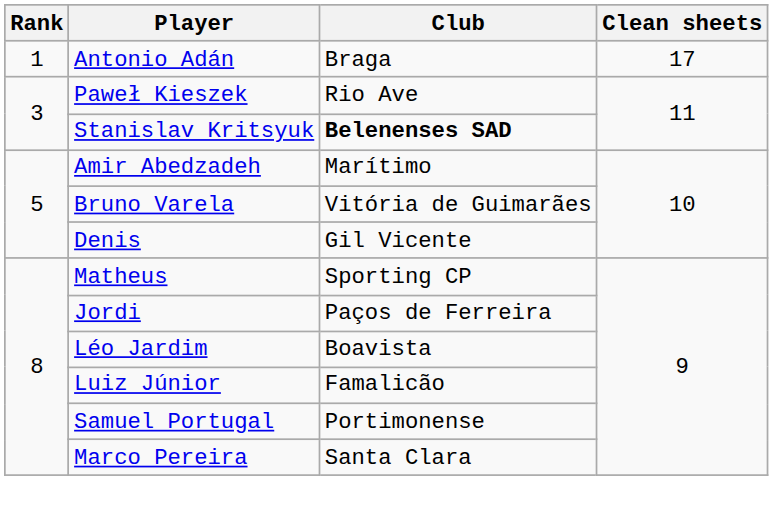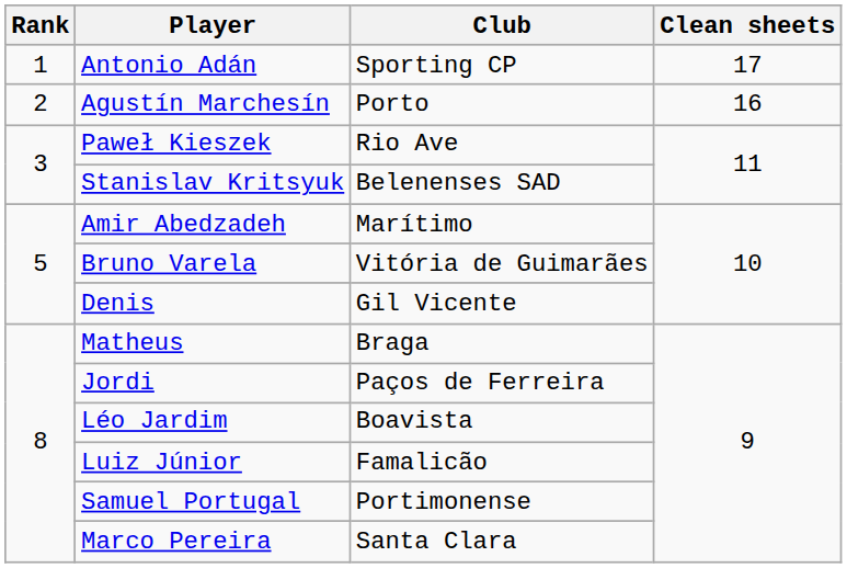Antonio Adán | Club: Braga -> Sporting CP
+ row: 2 | Agustín Marchesín | Porto | 16
Stanislav Kritsyuk | Club: bold -> normal
Matheus | Club: Sporting CP -> Braga
